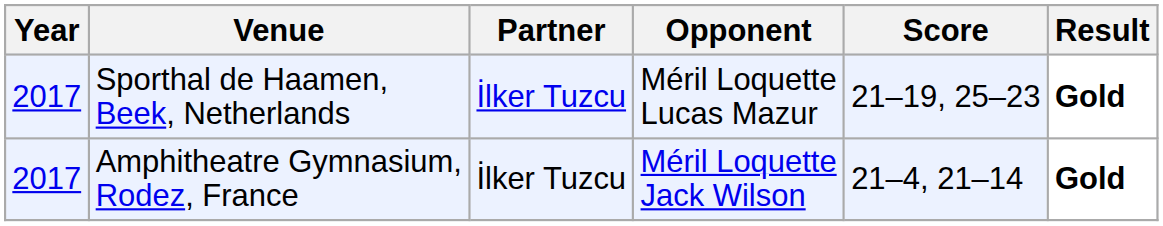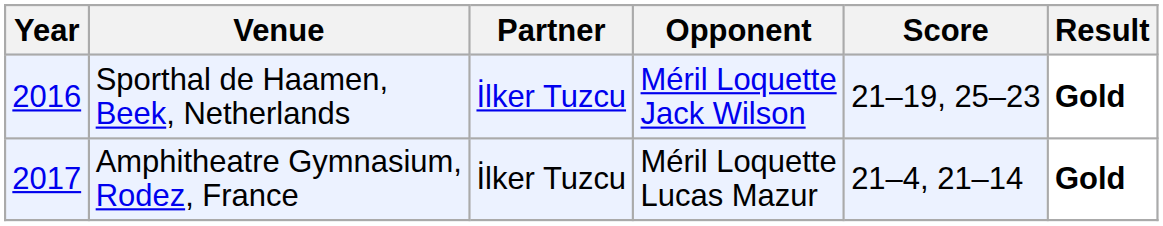Sporthal de Haamen, Beek, Netherlands | Year: 2017 -> 2016
Sporthal de Haamen, Beek, Netherlands | Opponent: Méril Loquette Lucas Mazur -> Méril Loquette Jack Wilson
Amphitheatre Gymnasium, Rodez, France | Opponent: Méril Loquette Jack Wilson -> Méril Loquette Lucas Mazur
